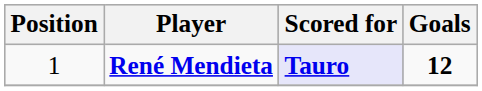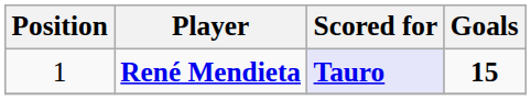René Mendieta | Goals: 12 -> 15
